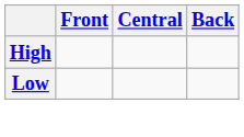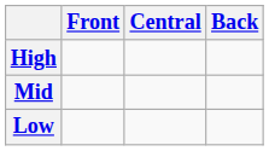+ row: Mid
